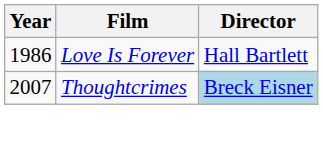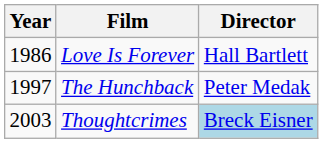+ row: 1997 | The Hunchback | Peter Medak
Thoughtcrimes | Year: 2007 -> 2003
